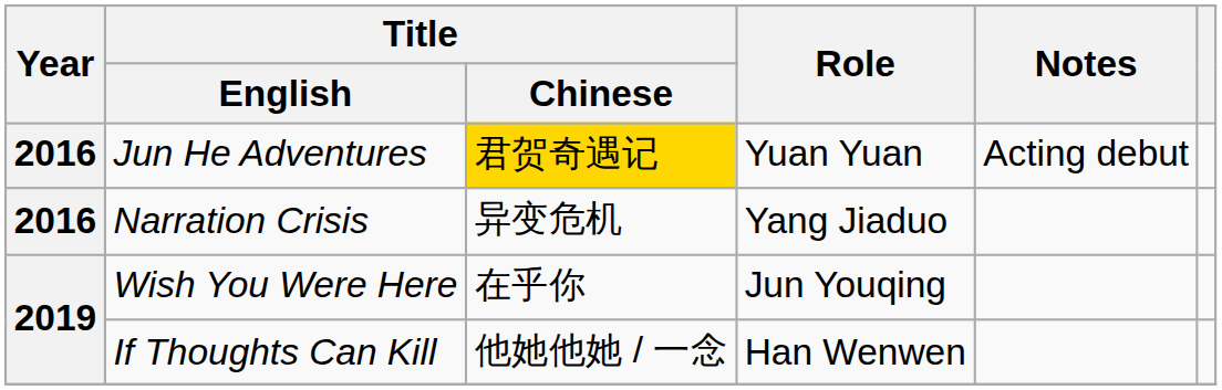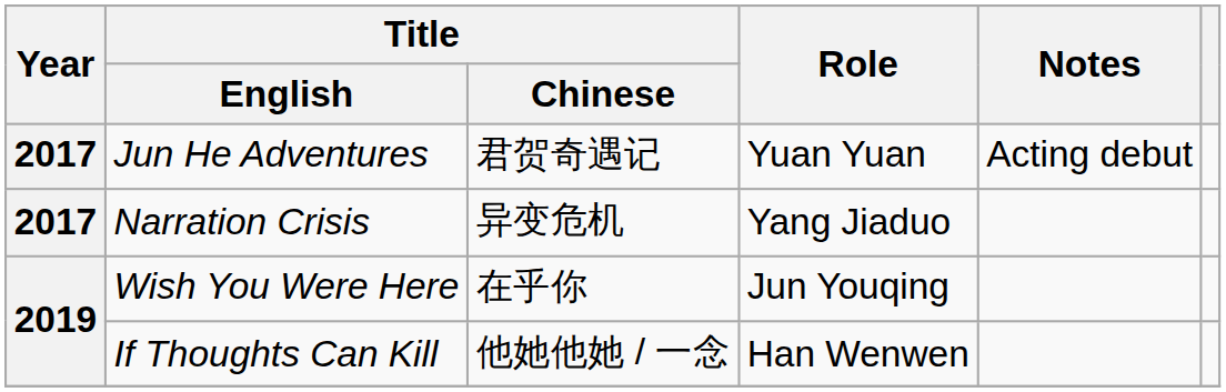Jun He Adventures | Year: 2016 -> 2017
Jun He Adventures | Title / Chinese: gold background -> no background
Narration Crisis | Year: 2016 -> 2017
